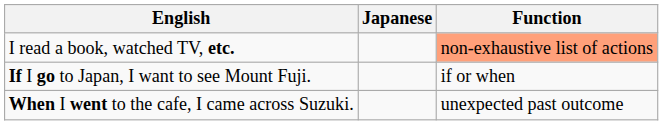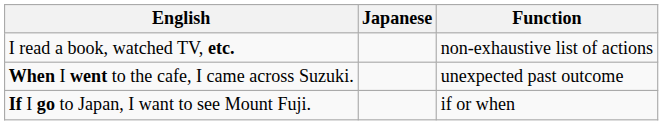I read a book, watched TV, etc. | Function: lightsalmon background -> no background
rows swapped: If I go to Japan, I want to see Mount Fuji. <-> When I went to the cafe, I came across Suzuki.
